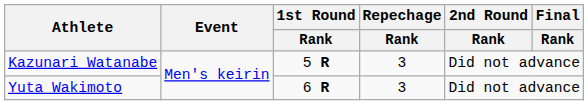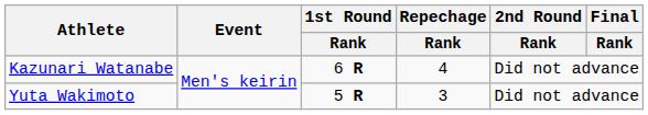Kazunari Watanabe | 1st Round / Rank: 5 R -> 6 R
Kazunari Watanabe | Repechage / Rank: 3 -> 4
Yuta Wakimoto | 1st Round / Rank: 6 R -> 5 R
